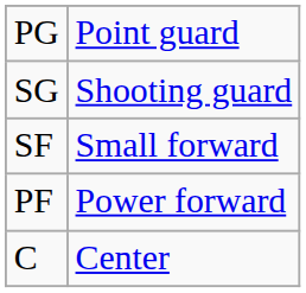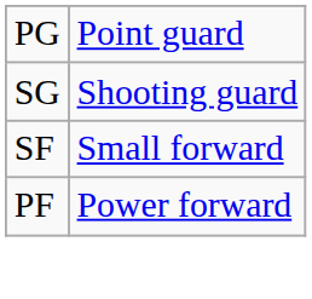- row: C | Center
